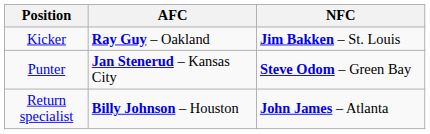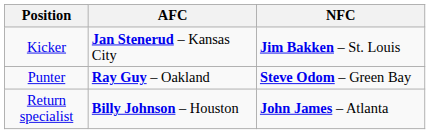Kicker | AFC: Ray Guy – Oakland -> Jan Stenerud – Kansas City
Punter | AFC: Jan Stenerud – Kansas City -> Ray Guy – Oakland
